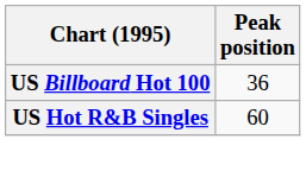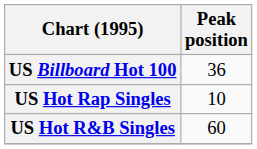+ row: US Hot Rap Singles | 10
